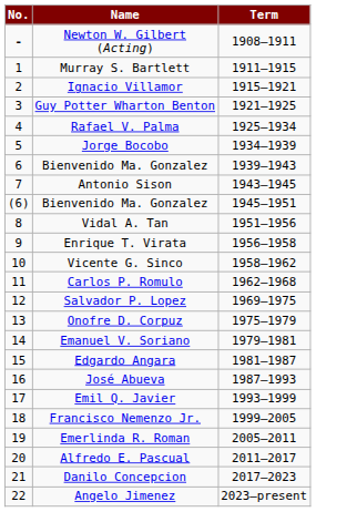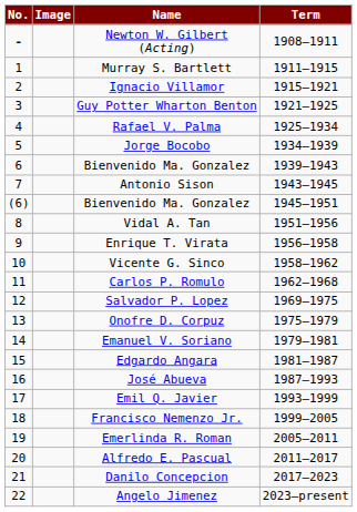+ column: Image
